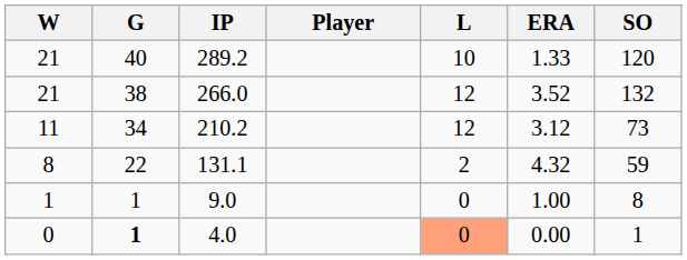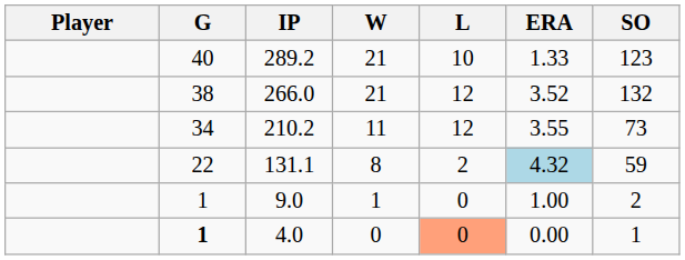columns swapped: Player <-> W
289.2 | SO: 120 -> 123
210.2 | ERA: 3.12 -> 3.55
131.1 | ERA: no background -> lightblue background
9.0 | SO: 8 -> 2
